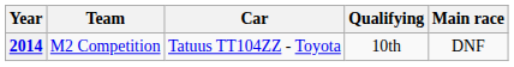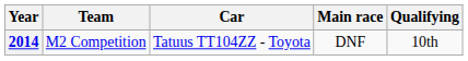columns swapped: Qualifying <-> Main race
